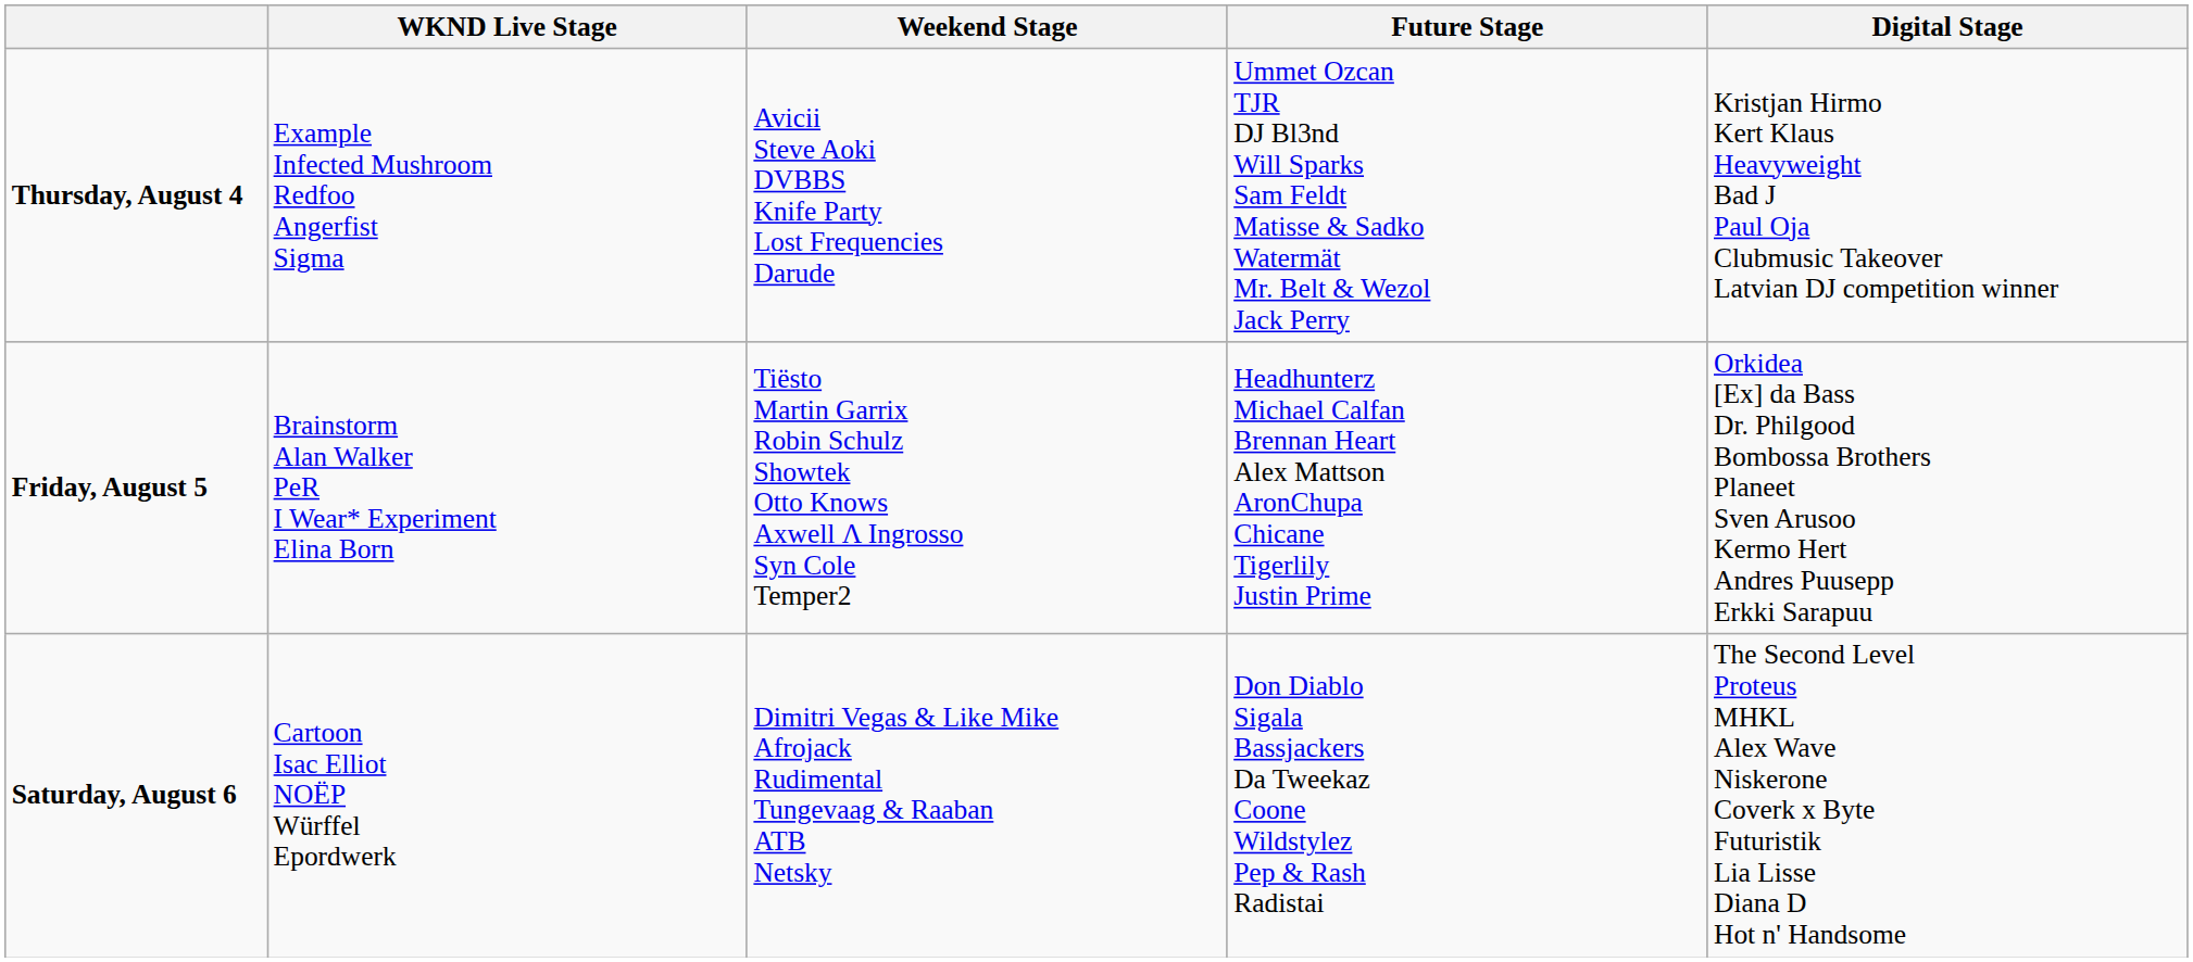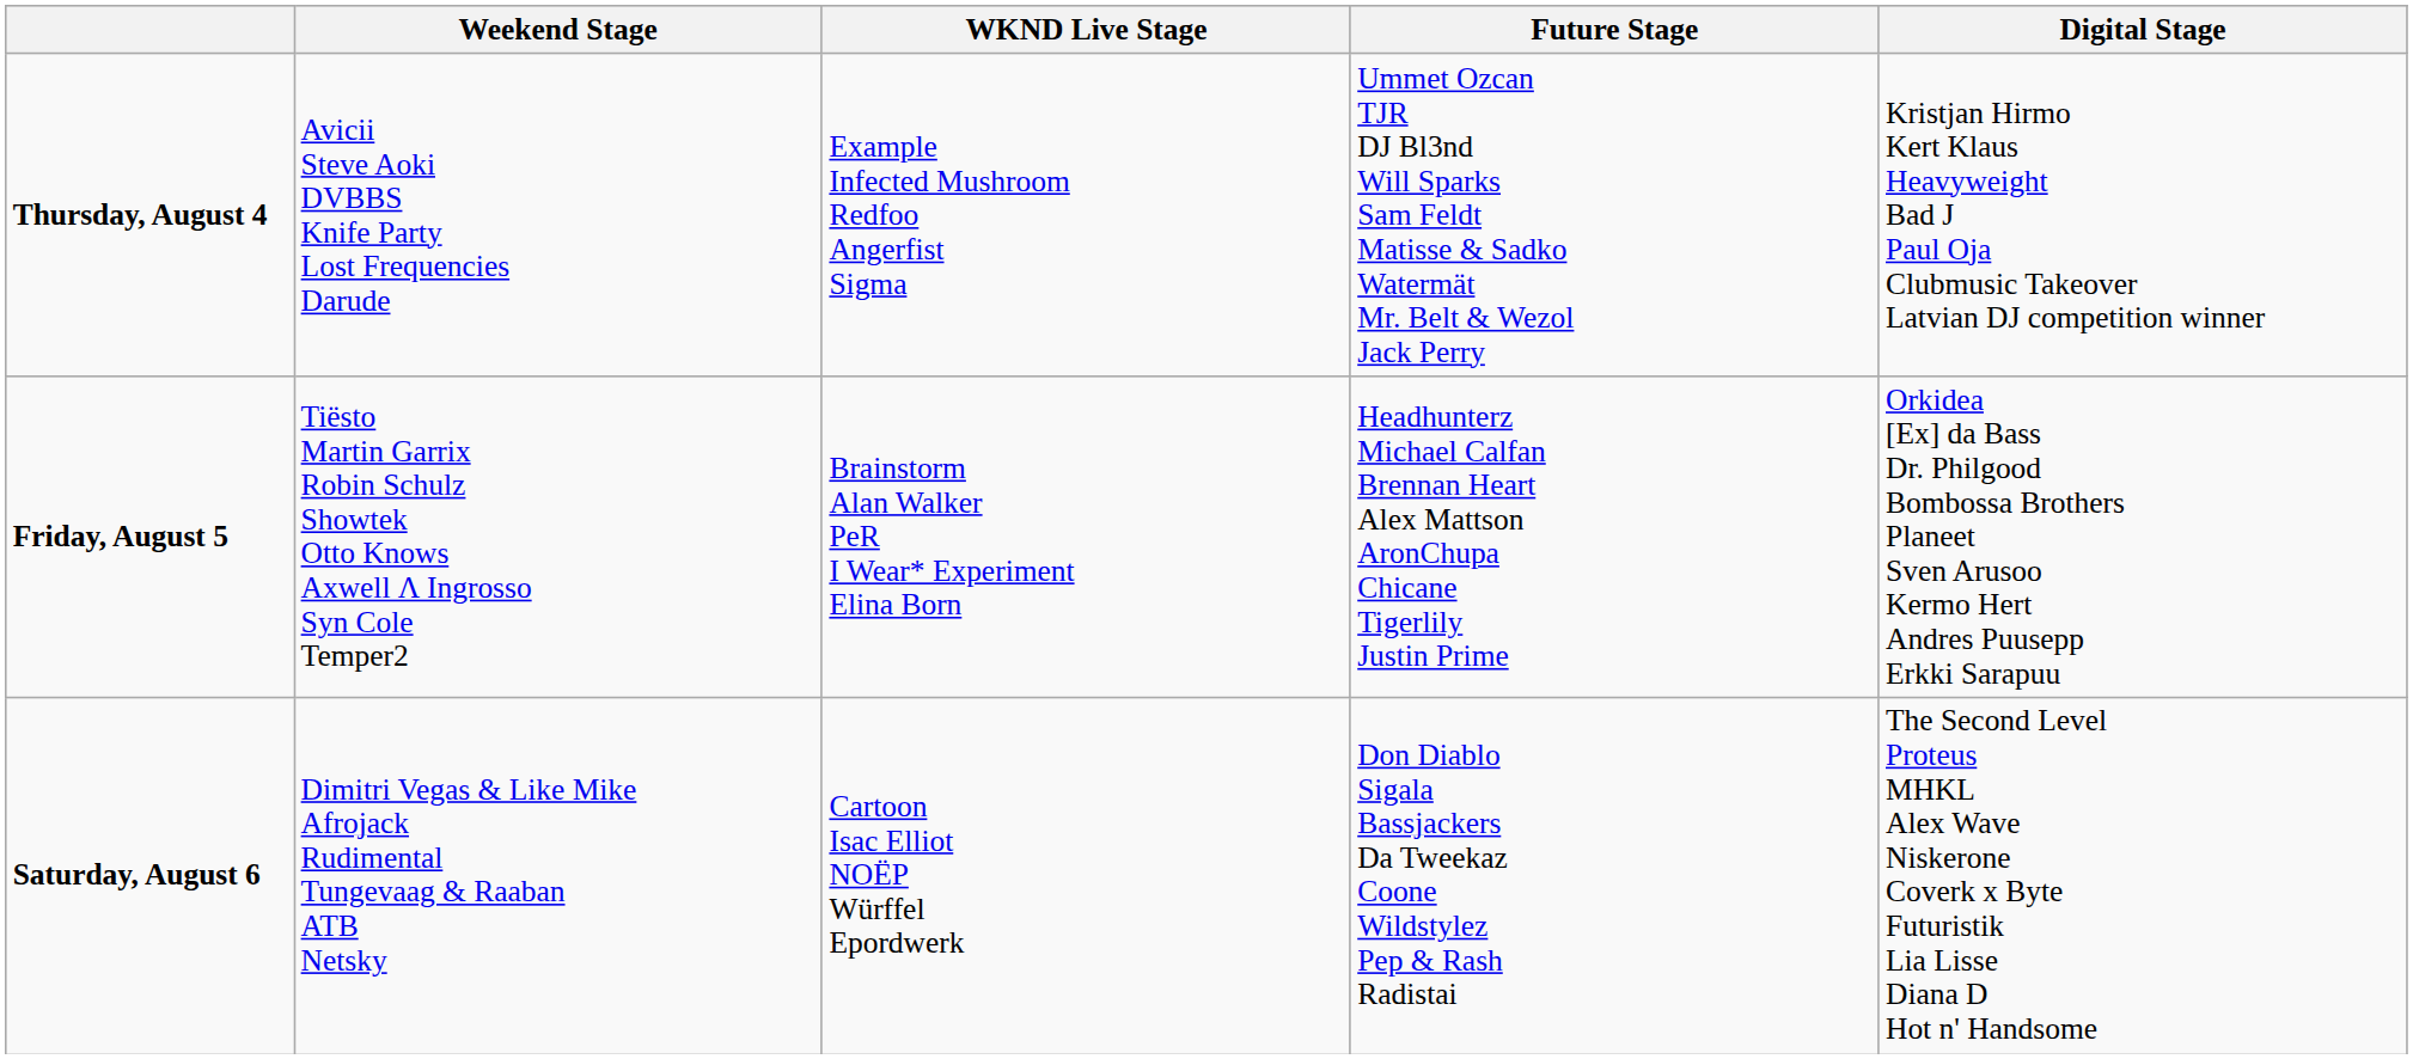columns swapped: Weekend Stage <-> WKND Live Stage
